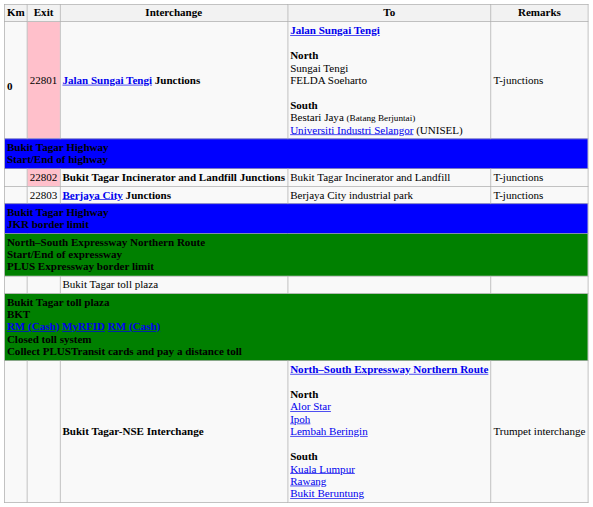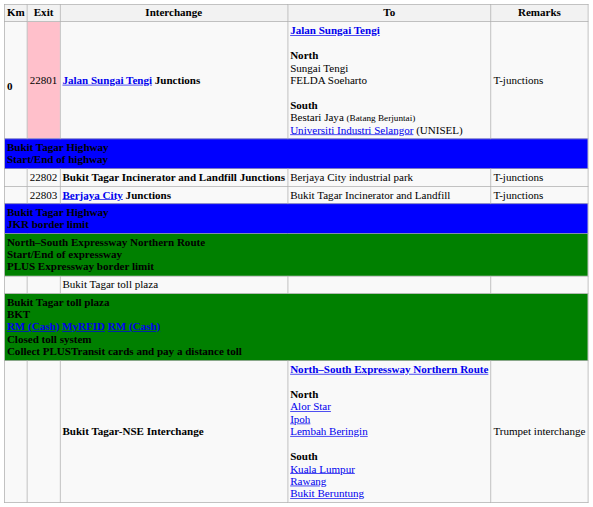Bukit Tagar Incinerator and Landfill Junctions | Exit: pink background -> no background
Bukit Tagar Incinerator and Landfill Junctions | To: Bukit Tagar Incinerator and Landfill -> Berjaya City industrial park
Berjaya City Junctions | To: Berjaya City industrial park -> Bukit Tagar Incinerator and Landfill
